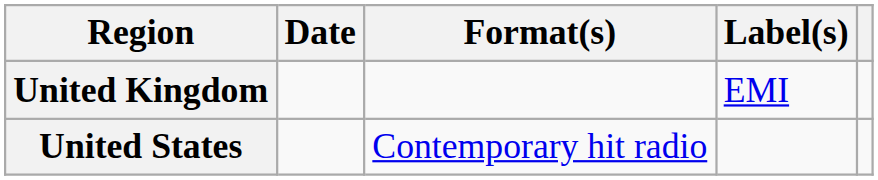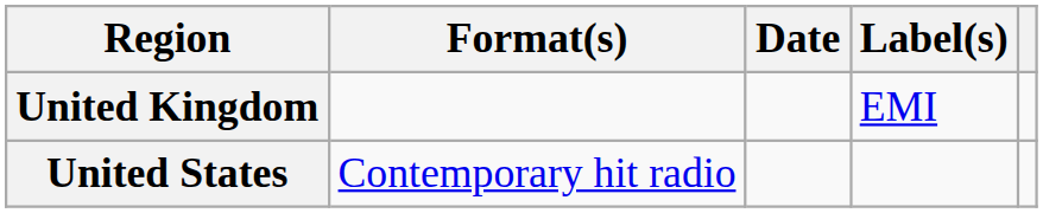columns swapped: Date <-> Format(s)
